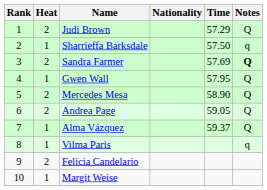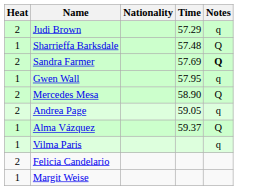- column: Rank | 1 | 2 | 3 | 4 | 5 | 6 | 7 | 8 | 9 | 10
Judi Brown | Notes: Q -> q
Sharrieffa Barksdale | Time: 57.50 -> 57.48
Sharrieffa Barksdale | Notes: q -> Q
Gwen Wall | Notes: Q -> q
Andrea Page | Notes: Q -> q
